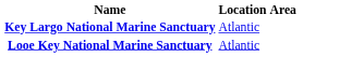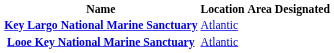+ column: Designated
